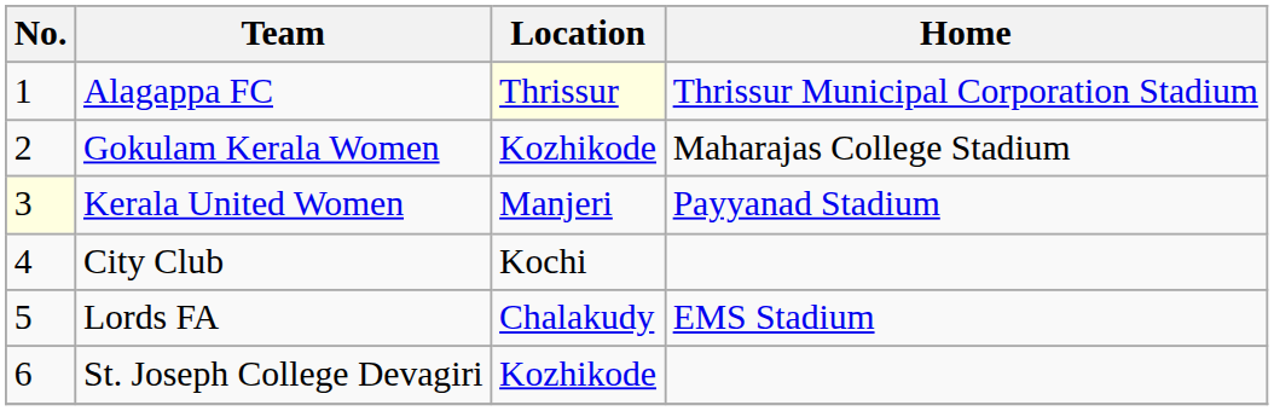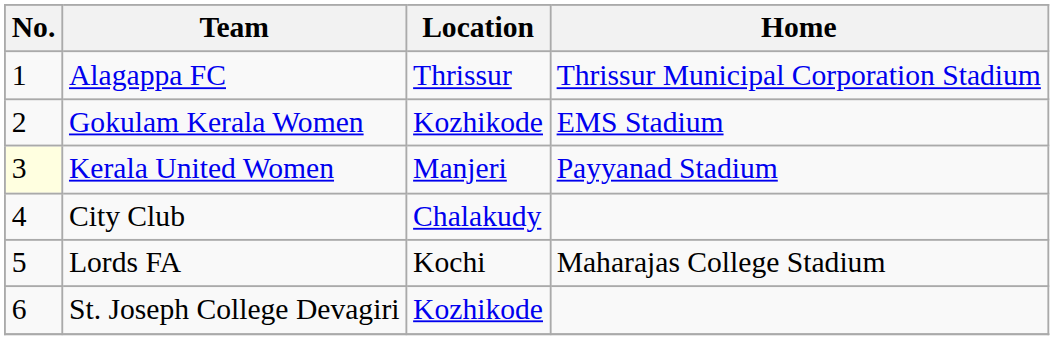Alagappa FC | Location: lightyellow background -> no background
Gokulam Kerala Women | Home: Maharajas College Stadium -> EMS Stadium
City Club | Location: Kochi -> Chalakudy
Lords FA | Location: Chalakudy -> Kochi
Lords FA | Home: EMS Stadium -> Maharajas College Stadium
